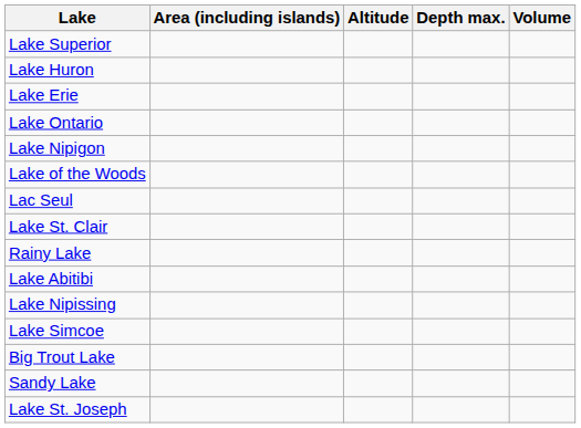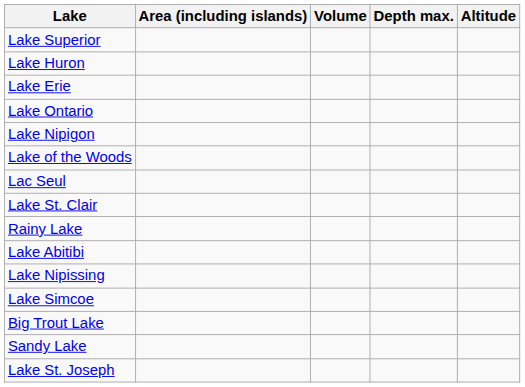columns swapped: Altitude <-> Volume
